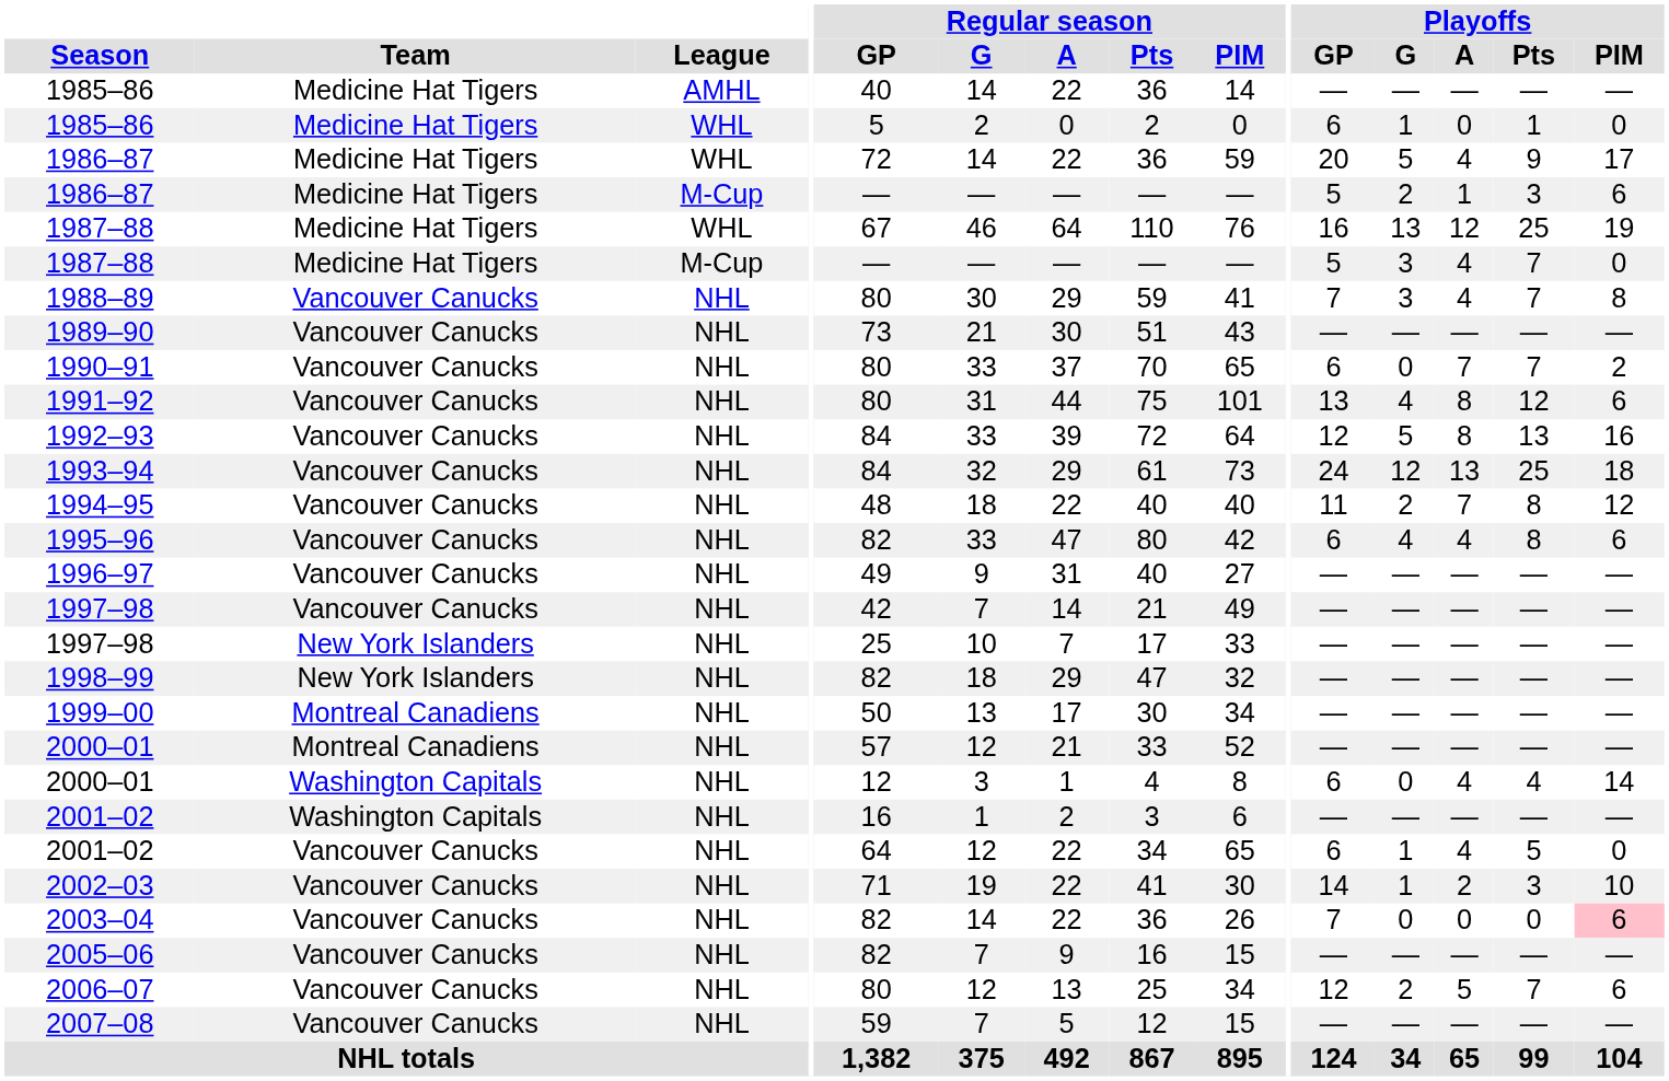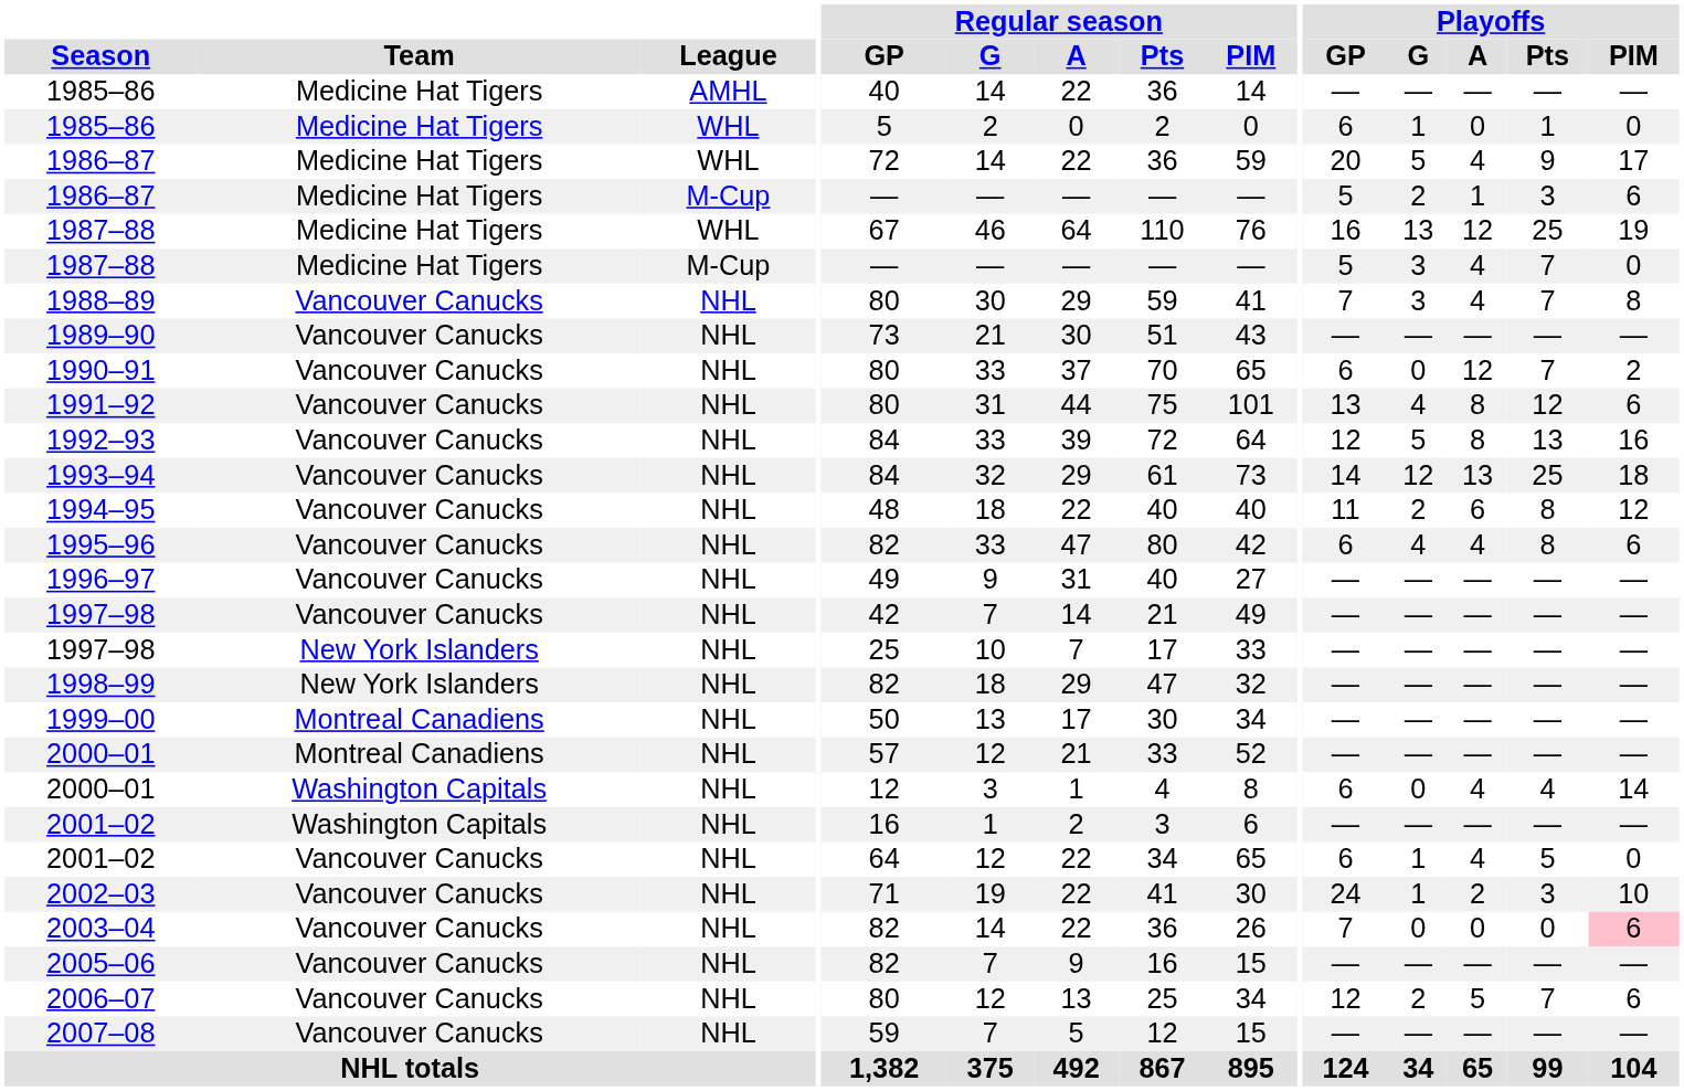1990–91 | Playoffs / A: 7 -> 12
1993–94 | Playoffs / GP: 24 -> 14
1994–95 | Playoffs / A: 7 -> 6
2002–03 | Playoffs / GP: 14 -> 24
